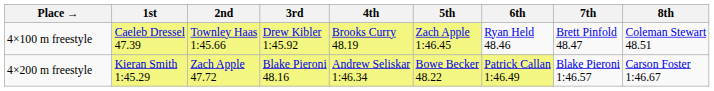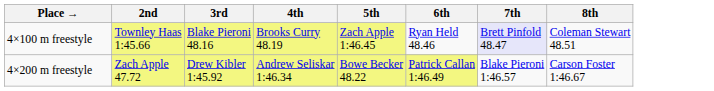- column: 1st | Caeleb Dressel 47.39 | Kieran Smith 1:45.29
4×100 m freestyle | 3rd: Drew Kibler 1:45.92 -> Blake Pieroni 48.16
4×100 m freestyle | 7th: no background -> lavender background
4×200 m freestyle | 3rd: Blake Pieroni 48.16 -> Drew Kibler 1:45.92
